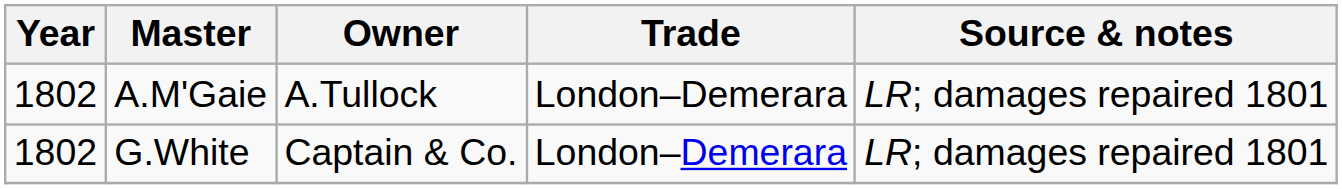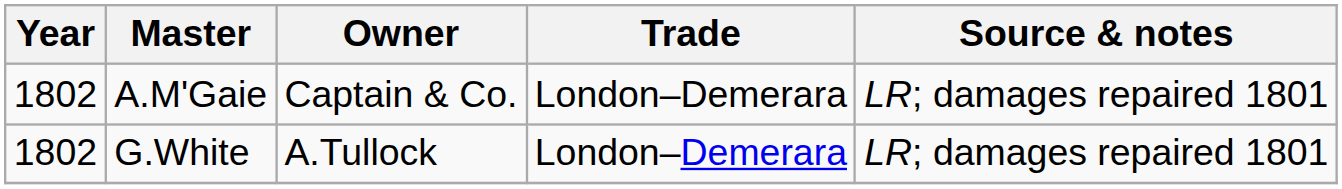A.M'Gaie | Owner: A.Tullock -> Captain & Co.
G.White | Owner: Captain & Co. -> A.Tullock
